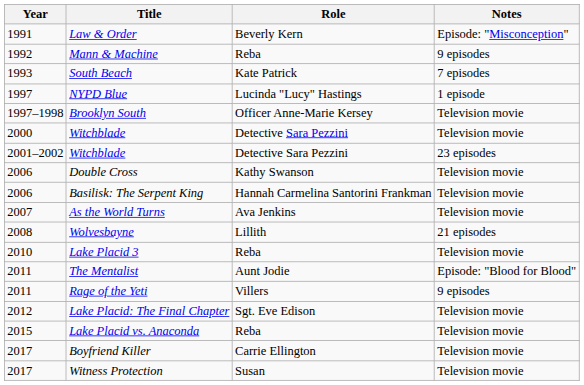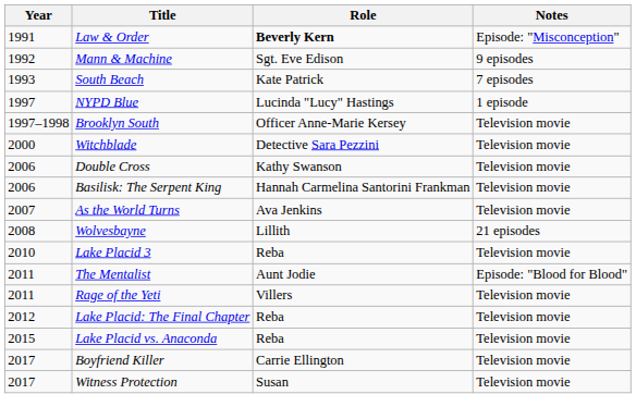Law & Order | Role: normal -> bold
Mann & Machine | Role: Reba -> Sgt. Eve Edison
- row: 2001–2002 | Witchblade | Detective Sara Pezzini | 23 episodes
Rage of the Yeti | Notes: 9 episodes -> Television movie
Lake Placid: The Final Chapter | Role: Sgt. Eve Edison -> Reba
